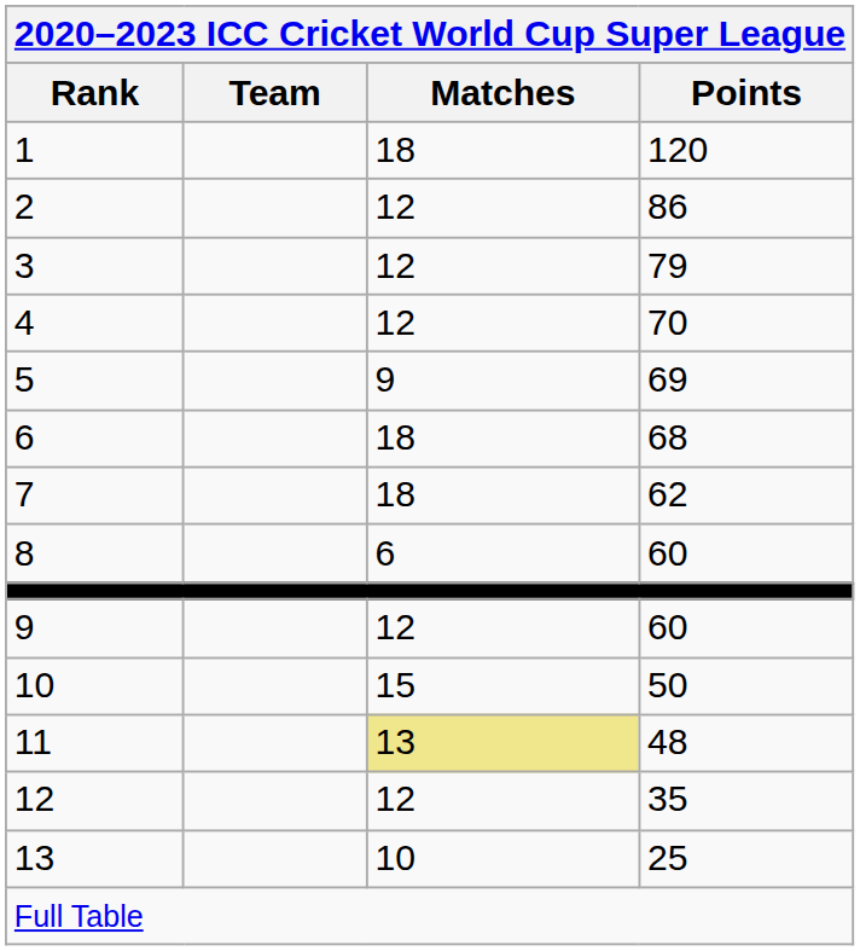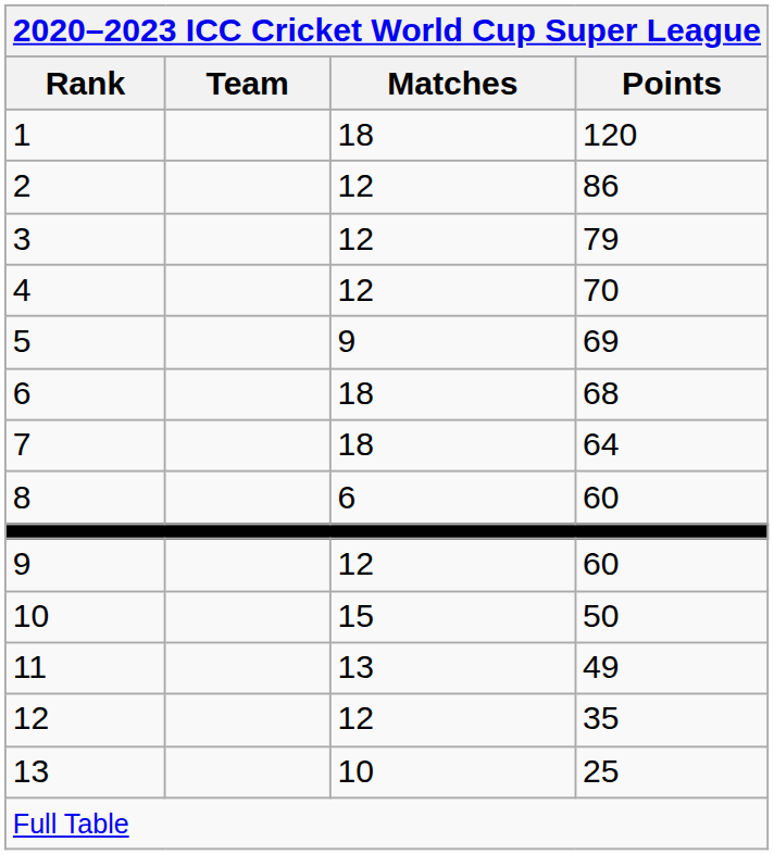7 | Points: 62 -> 64
11 | Matches: khaki background -> no background
11 | Points: 48 -> 49
